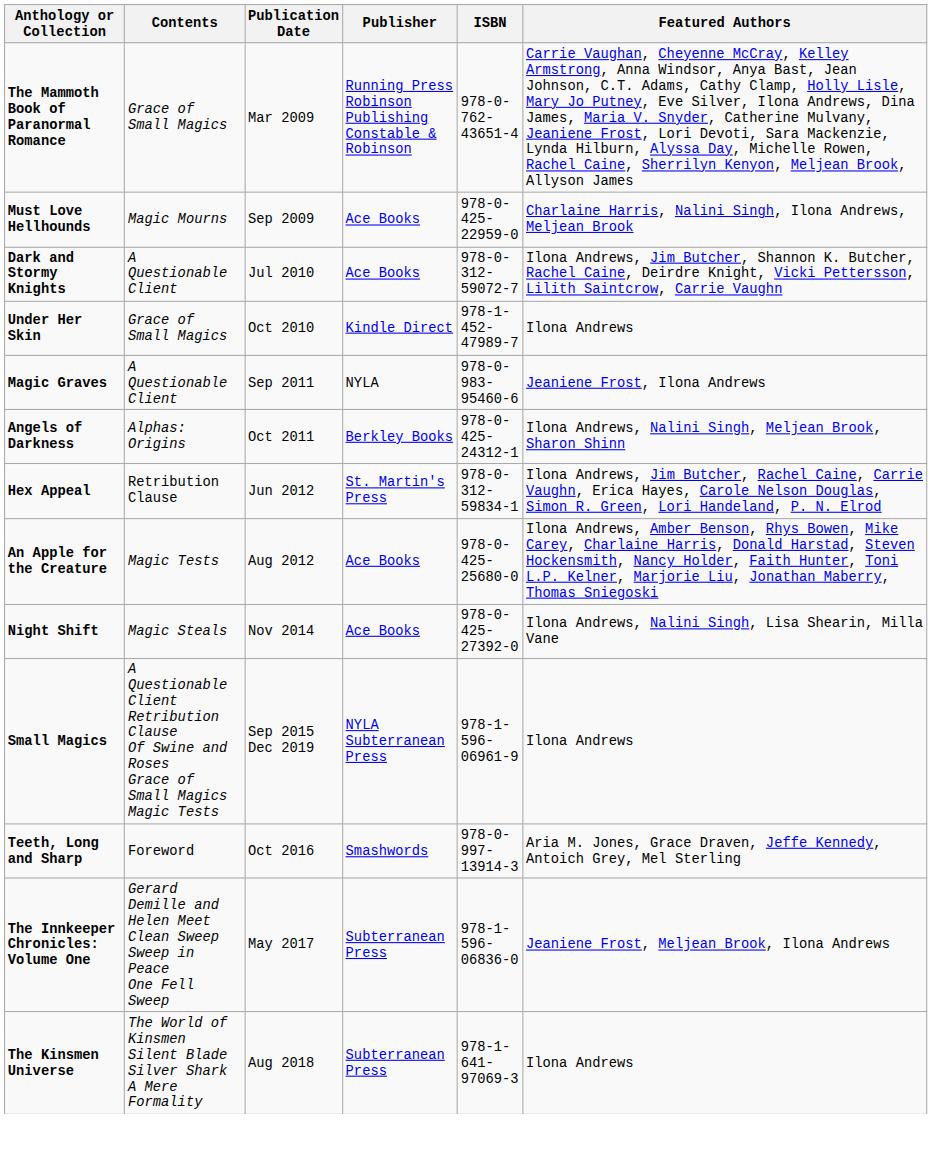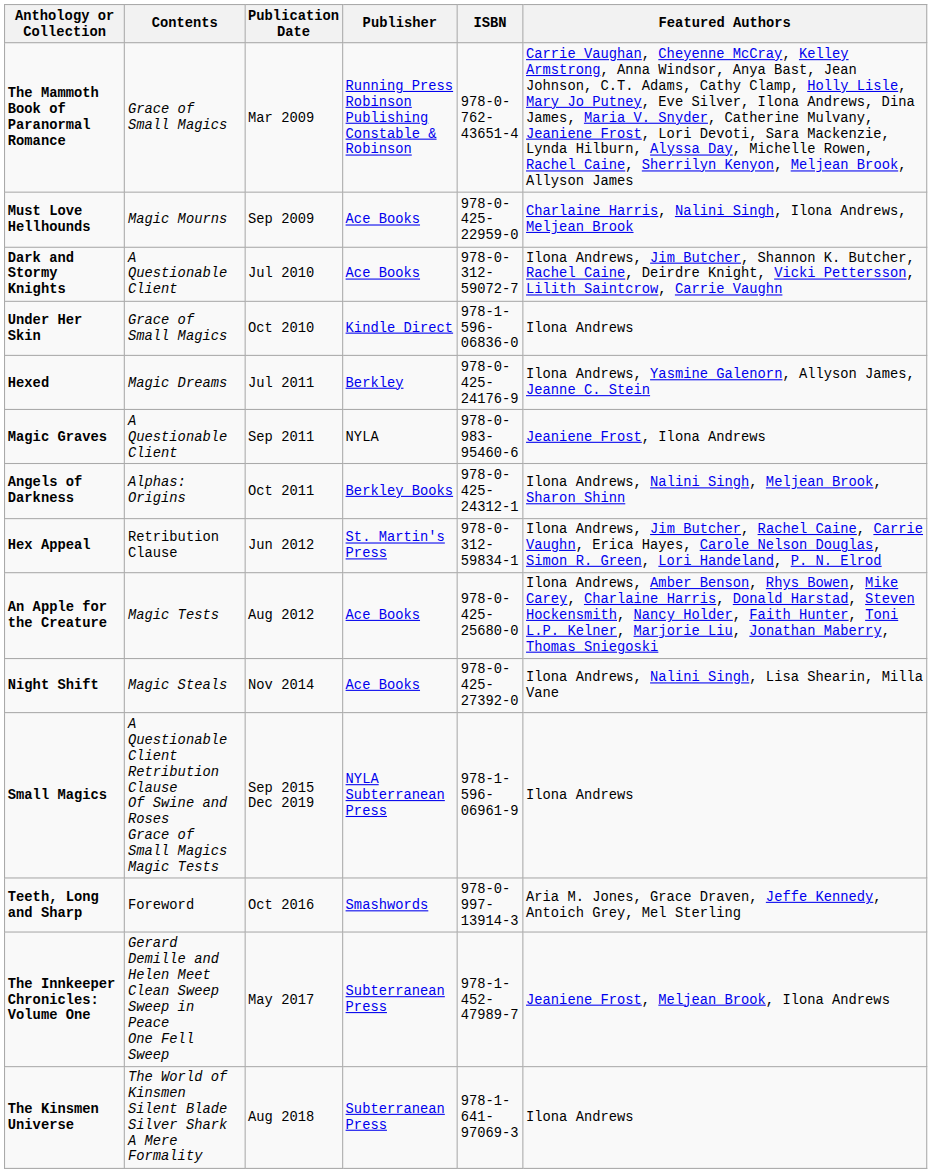Under Her Skin | ISBN: 978-1-452-47989-7 -> 978-1-596-06836-0
+ row: Hexed | Magic Dreams | Jul 2011 | Berkley | 978-0-425-24176-9 | Ilona Andrews, Yasmine Galenorn, Allyson James, Jeanne C. Stein
The Innkeeper Chronicles: Volume One | ISBN: 978-1-596-06836-0 -> 978-1-452-47989-7
